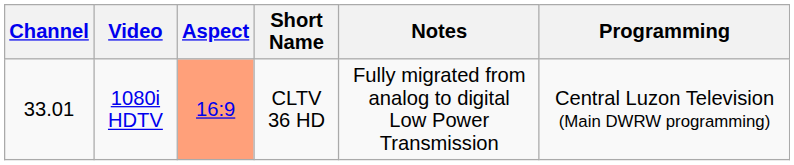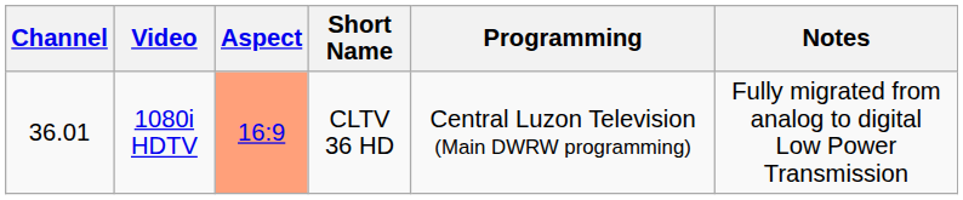columns swapped: Programming <-> Notes
1080i HDTV | Channel: 33.01 -> 36.01
